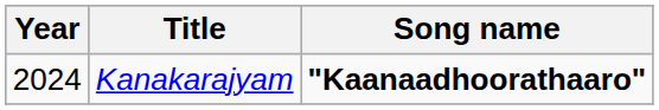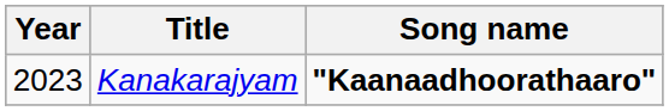Kanakarajyam | Year: 2024 -> 2023
